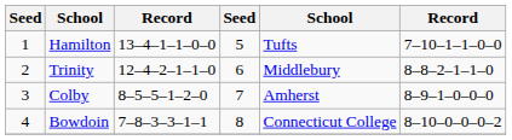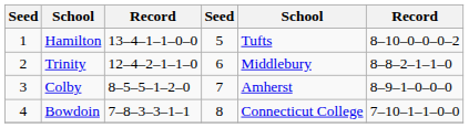Hamilton | column 6: 7–10–1–1–0–0 -> 8–10–0–0–0–2
Bowdoin | column 6: 8–10–0–0–0–2 -> 7–10–1–1–0–0
